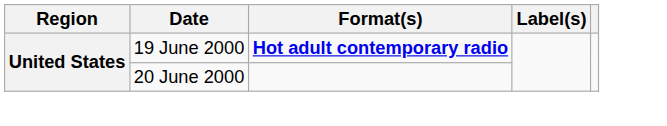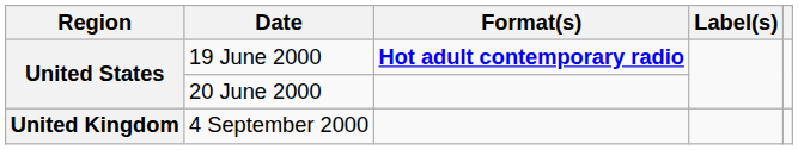+ row: United Kingdom | 4 September 2000
